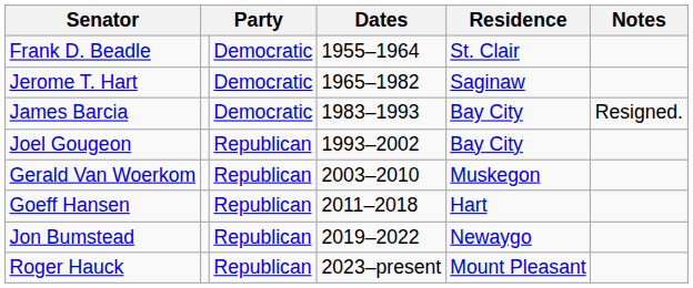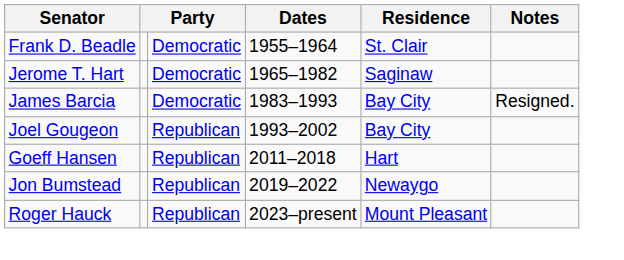- row: Gerald Van Woerkom | Republican | 2003–2010 | Muskegon
